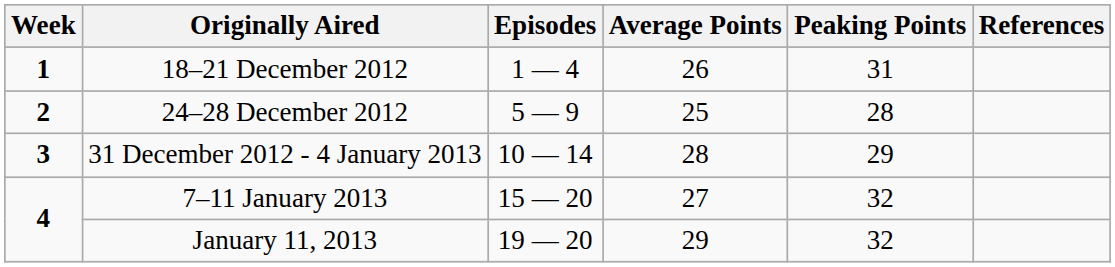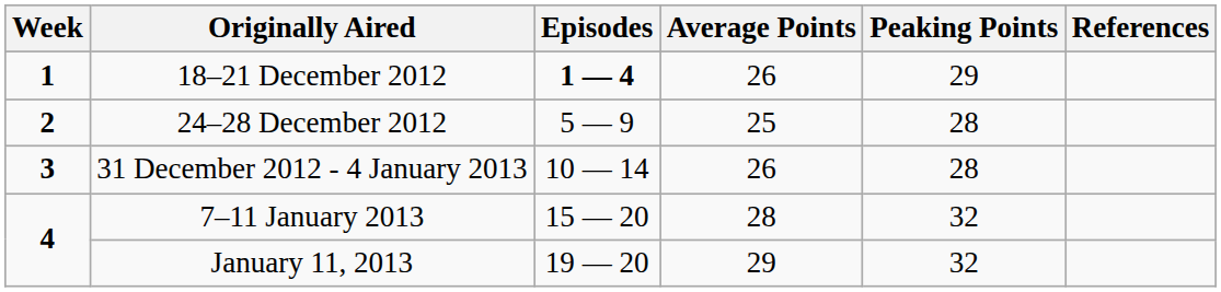18–21 December 2012 | Episodes: normal -> bold
18–21 December 2012 | Peaking Points: 31 -> 29
31 December 2012 - 4 January 2013 | Average Points: 28 -> 26
31 December 2012 - 4 January 2013 | Peaking Points: 29 -> 28
7–11 January 2013 | Average Points: 27 -> 28
